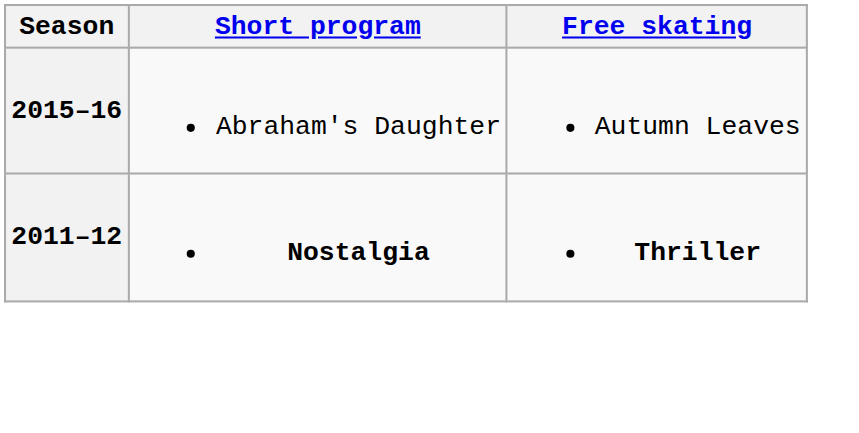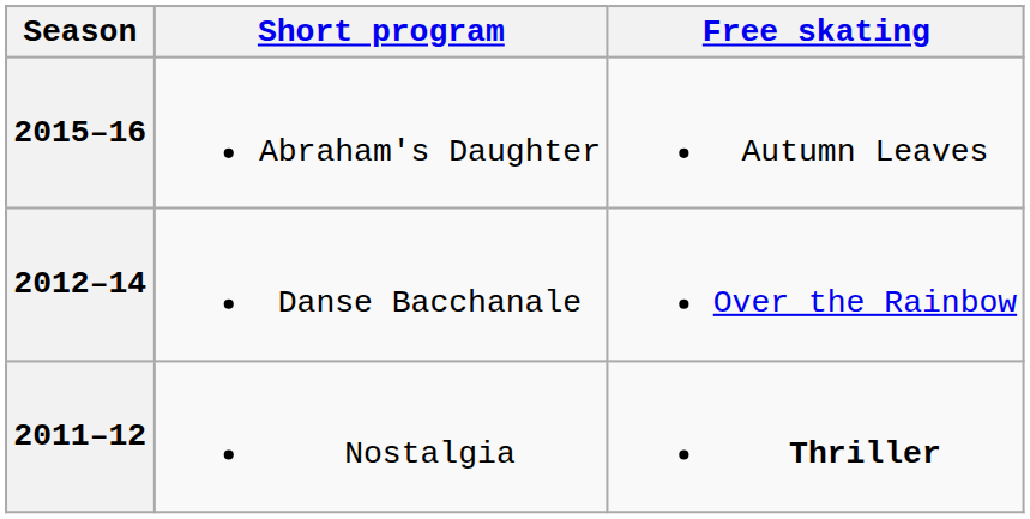+ row: 2012–14 | Danse Bacchanale | Over the Rainbow
2011–12 | Short program: bold -> normal
